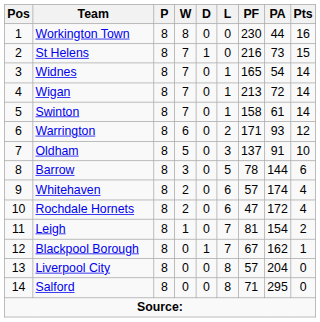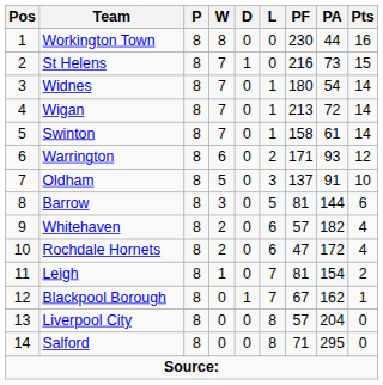Widnes | PF: 165 -> 180
Barrow | PF: 78 -> 81
Whitehaven | PA: 174 -> 182
